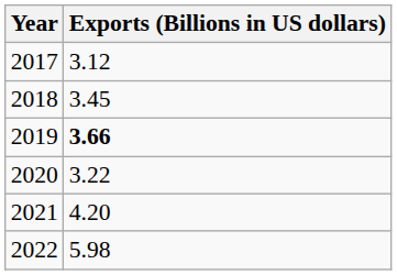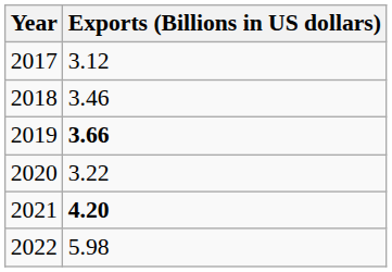2018 | Exports (Billions in US dollars): 3.45 -> 3.46
2021 | Exports (Billions in US dollars): normal -> bold
